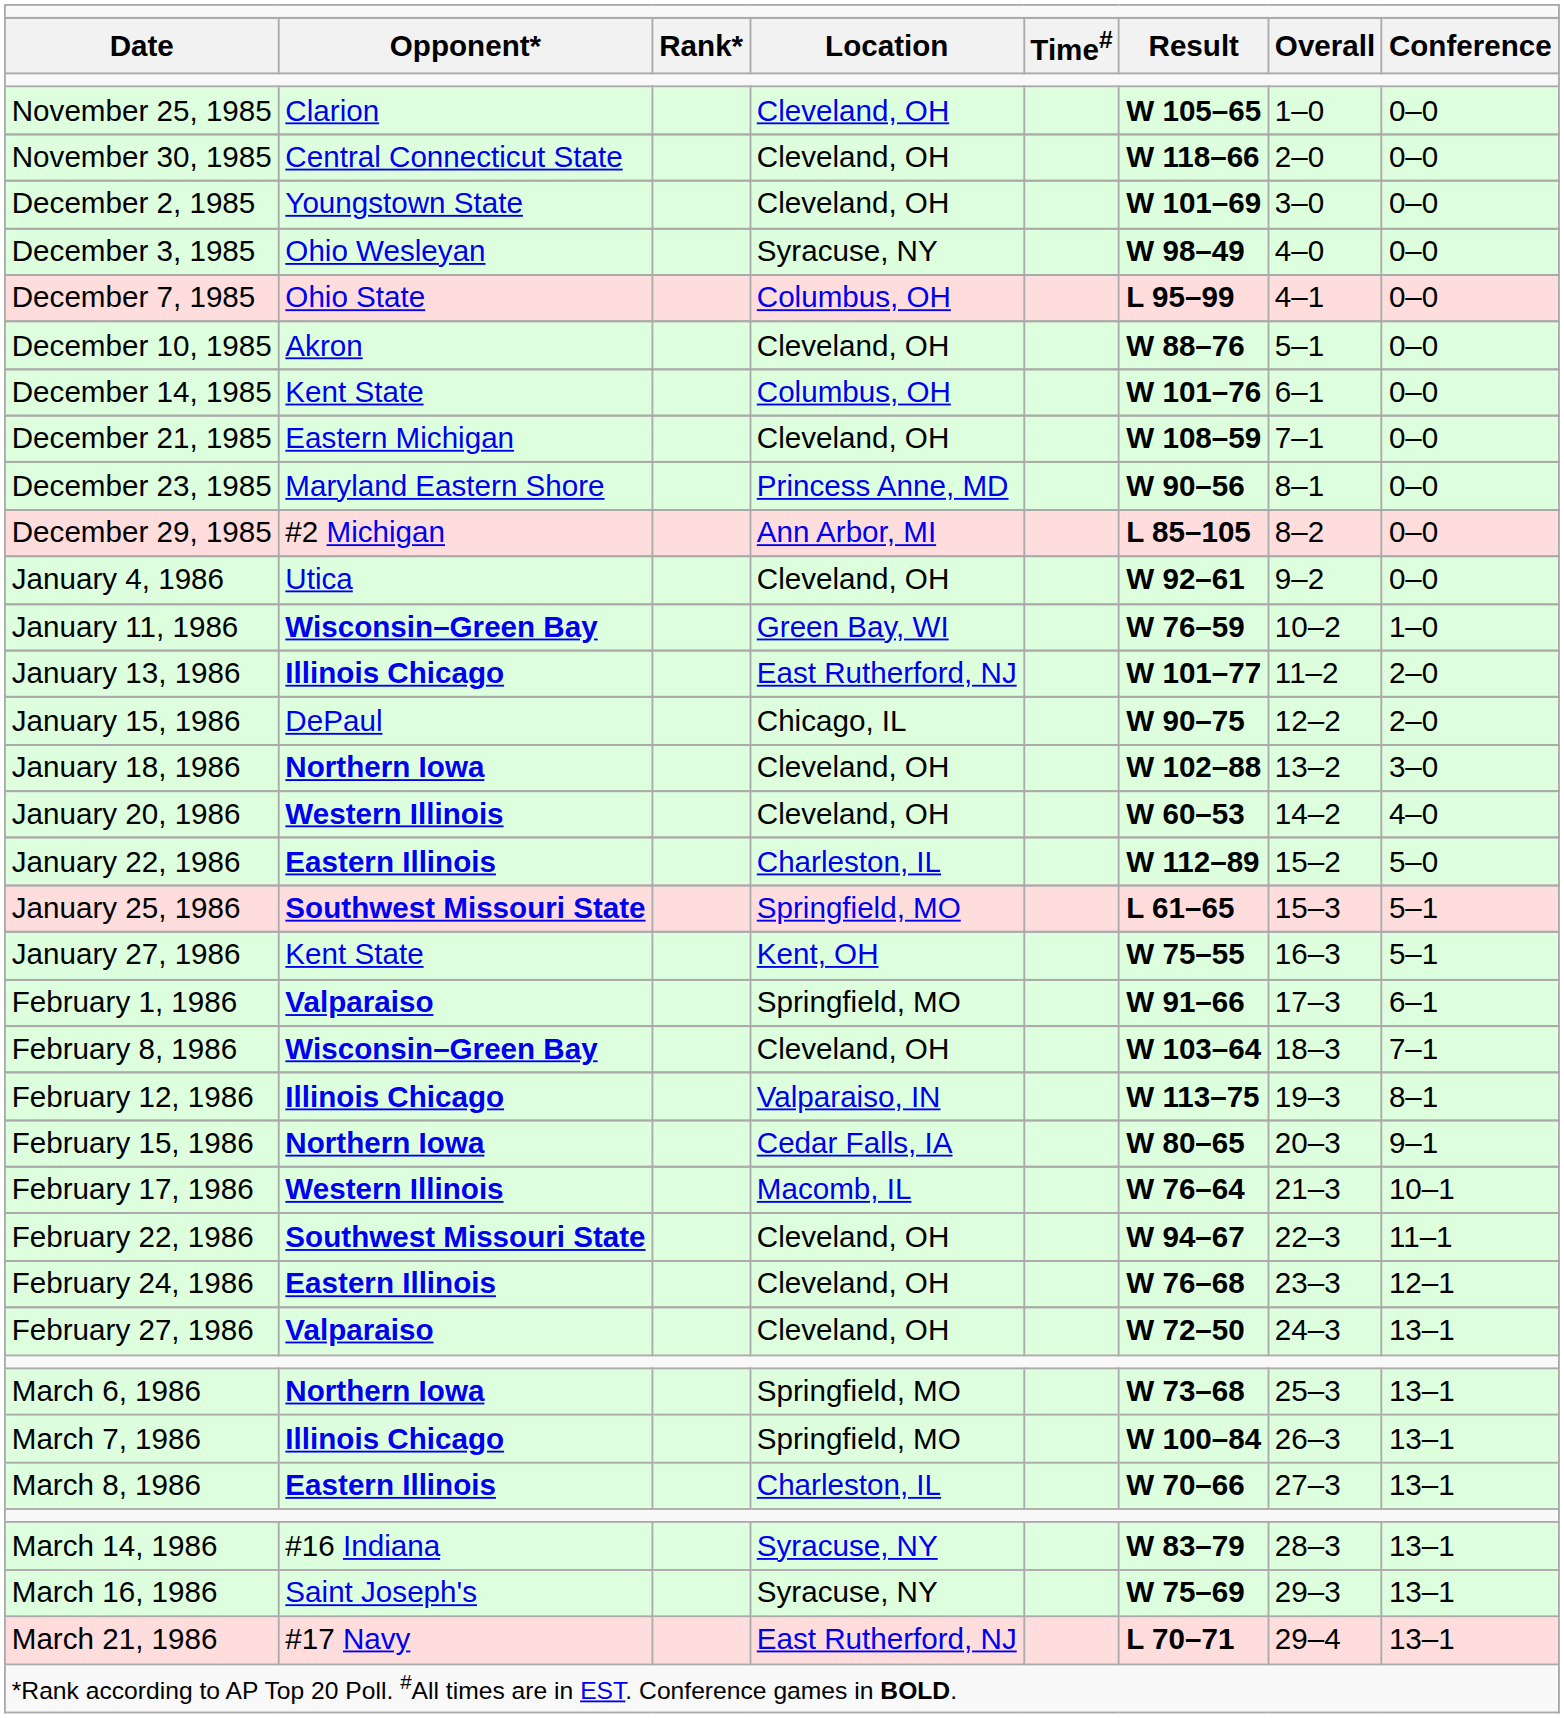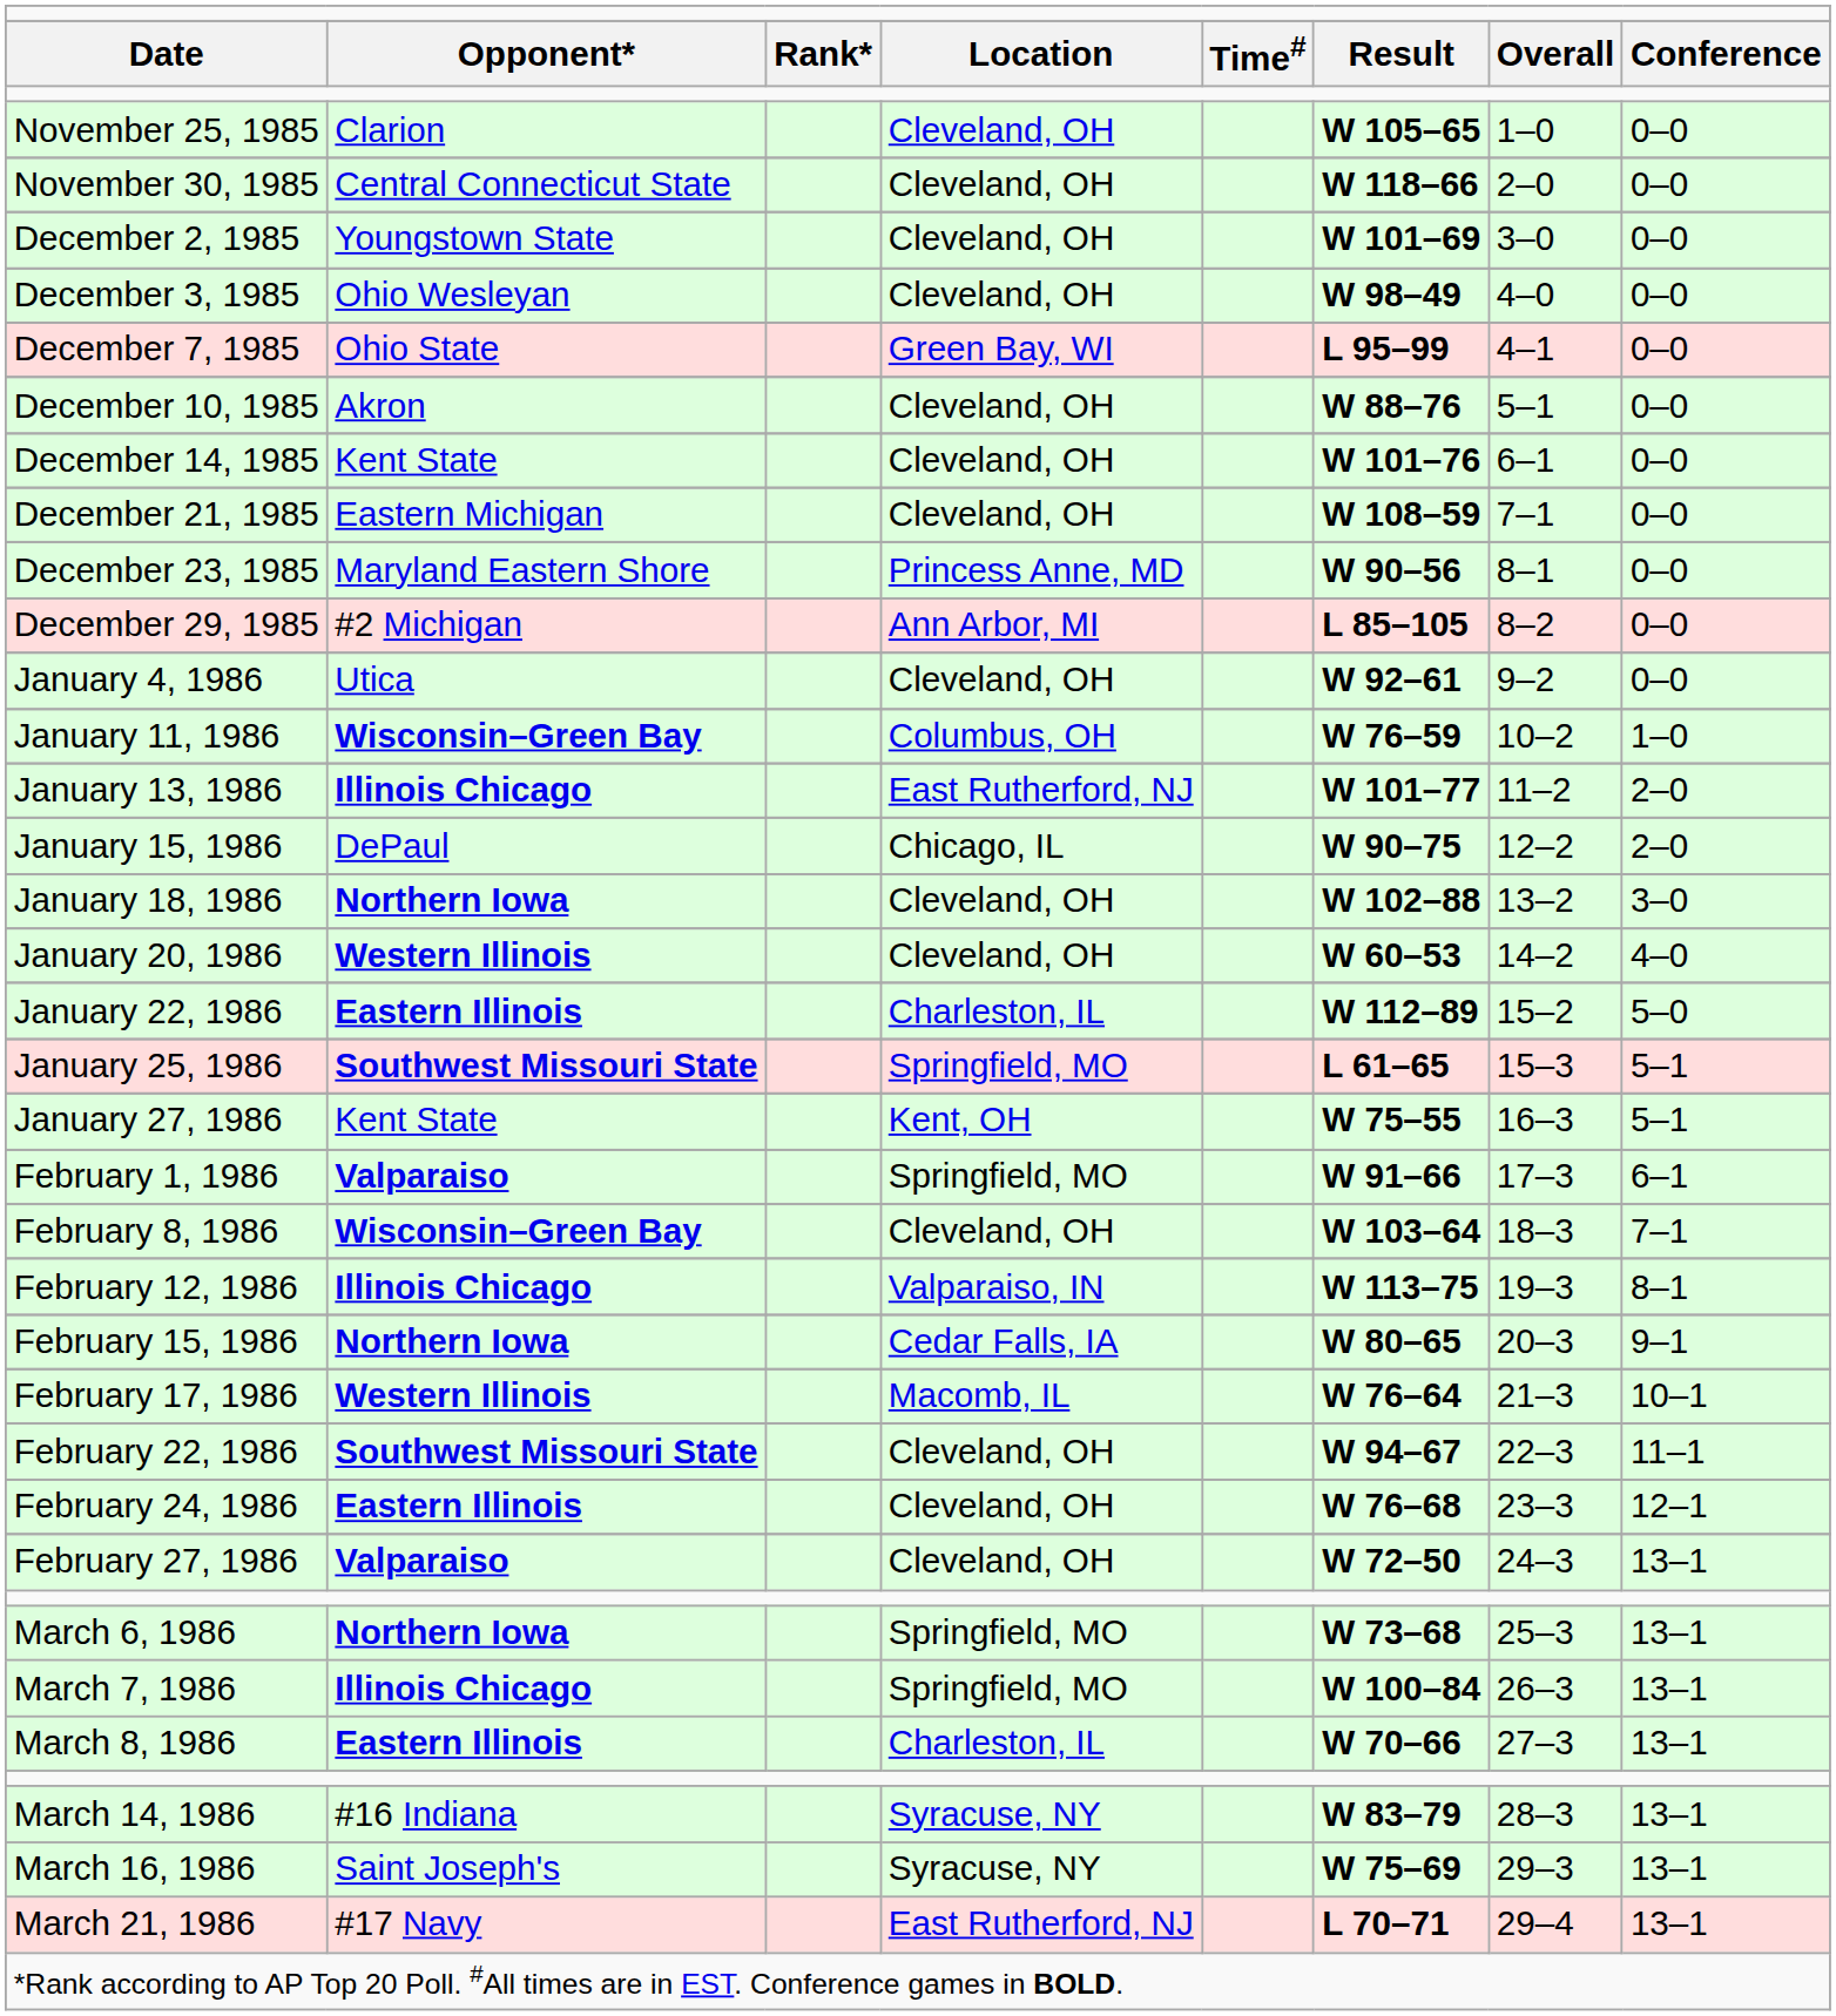December 3, 1985 | column 4: Syracuse, NY -> Cleveland, OH
December 7, 1985 | column 4: Columbus, OH -> Green Bay, WI
December 14, 1985 | column 4: Columbus, OH -> Cleveland, OH
January 11, 1986 | column 4: Green Bay, WI -> Columbus, OH
